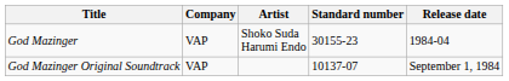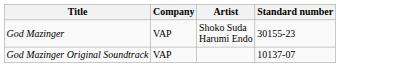- column: Release date | 1984-04 | September 1, 1984
